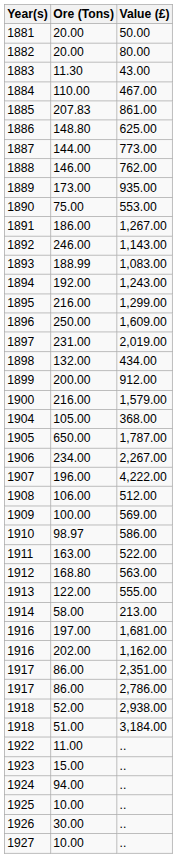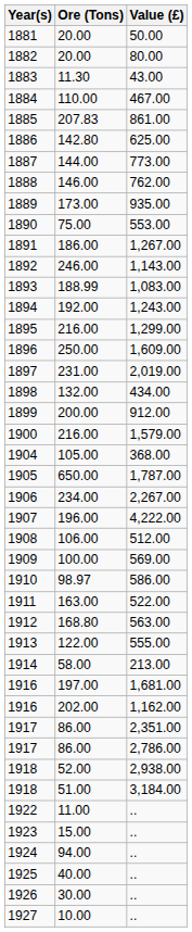1886 | Ore (Tons): 148.80 -> 142.80
1925 | Ore (Tons): 10.00 -> 40.00
